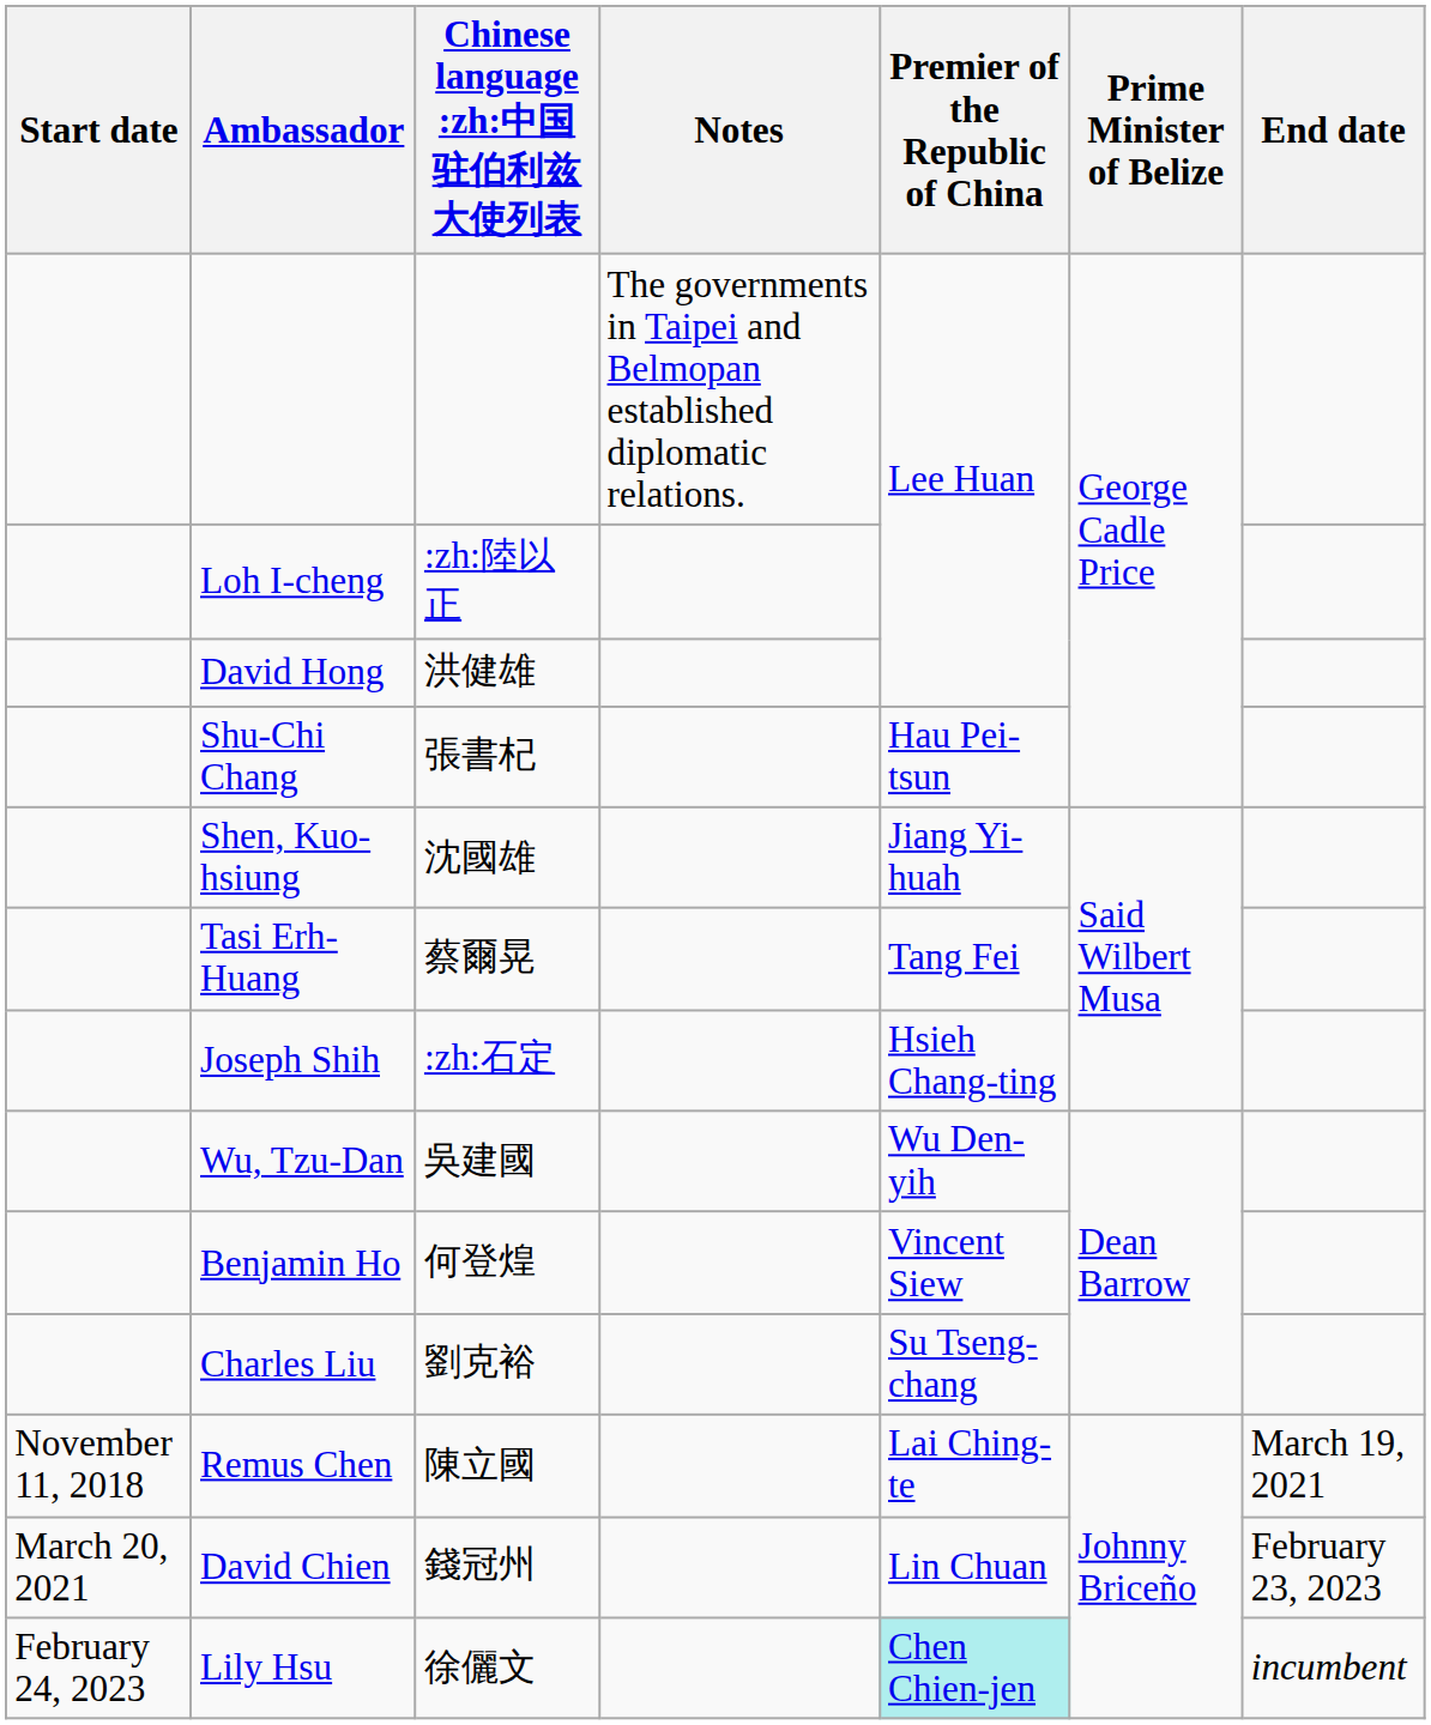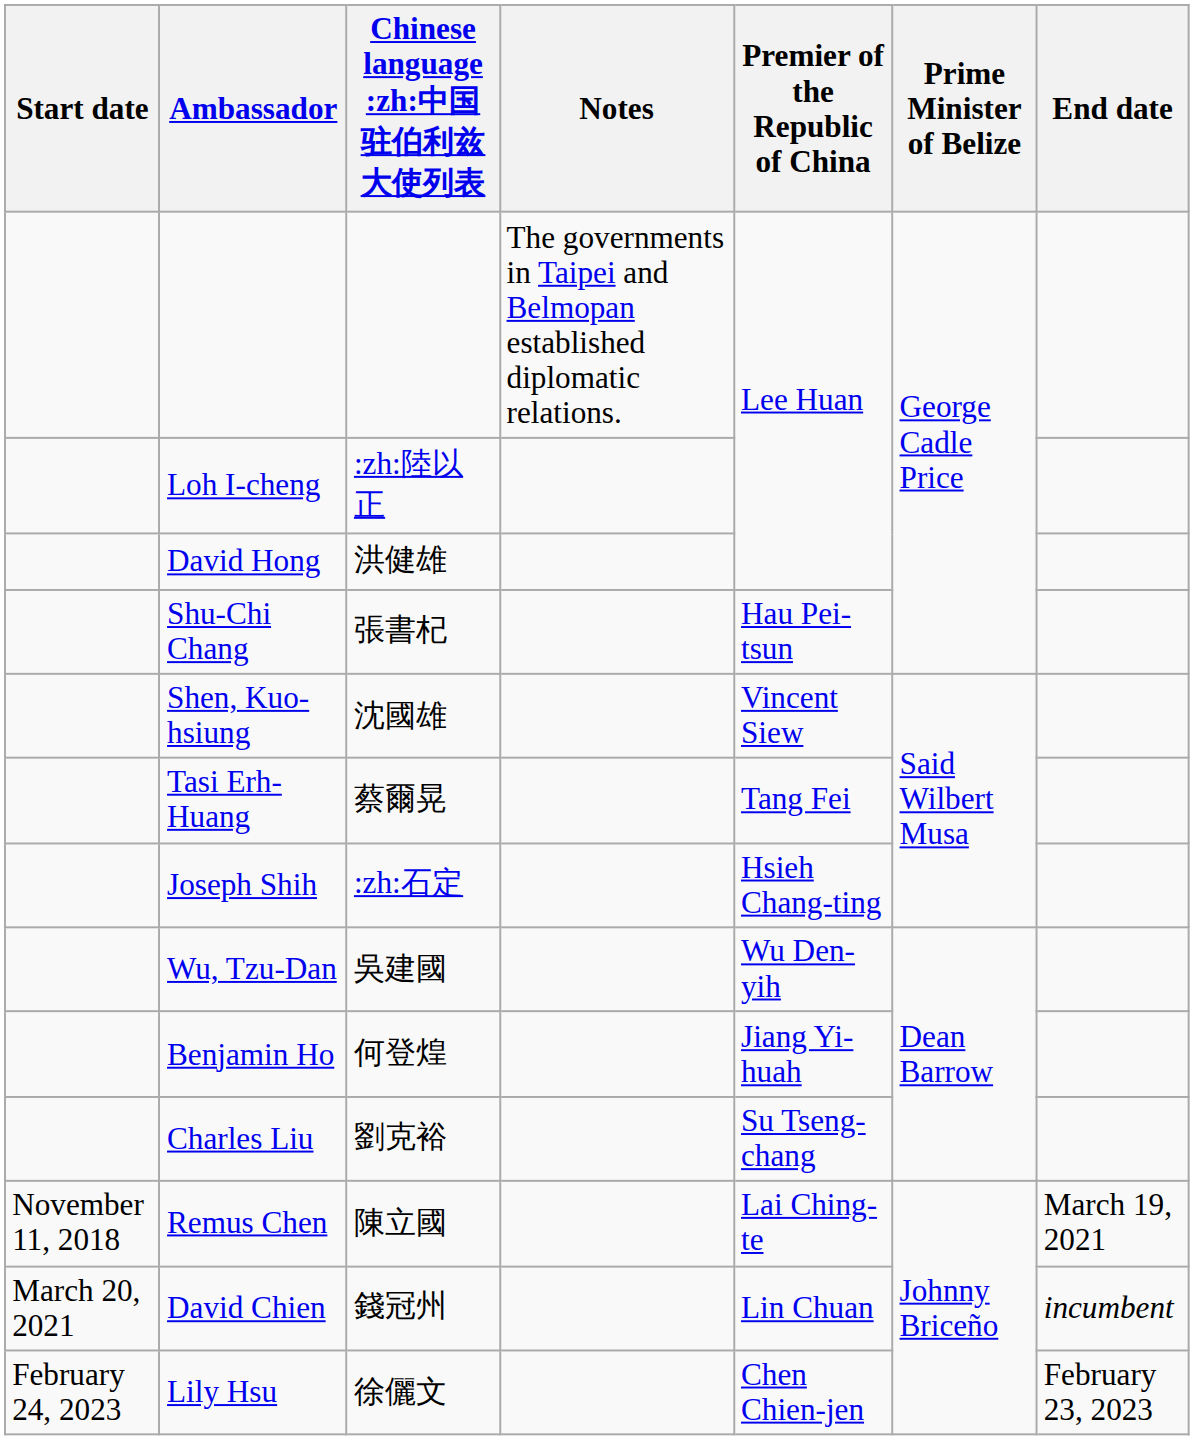Shen, Kuo-hsiung | Premier of the Republic of China: Jiang Yi-huah -> Vincent Siew
Benjamin Ho | Premier of the Republic of China: Vincent Siew -> Jiang Yi-huah
David Chien | End date: February 23, 2023 -> incumbent
Lily Hsu | Premier of the Republic of China: paleturquoise background -> no background
Lily Hsu | End date: incumbent -> February 23, 2023
